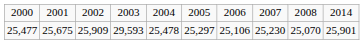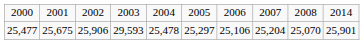25,477 | column 3: 25,909 -> 25,906
25,477 | column 8: 25,230 -> 25,204
